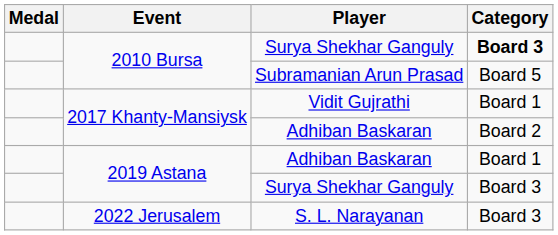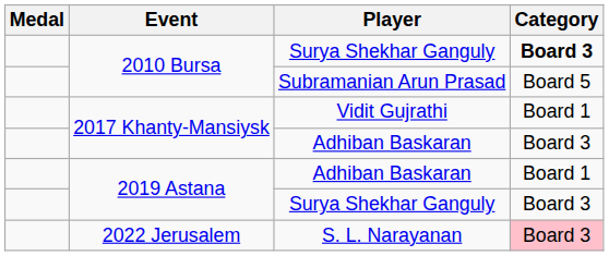2017 Khanty-Mansiysk / Adhiban Baskaran | Category: Board 2 -> Board 3
S. L. Narayanan | Category: no background -> pink background
